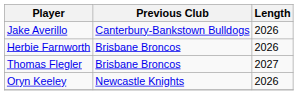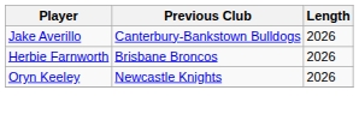- row: Thomas Flegler | Brisbane Broncos | 2027
